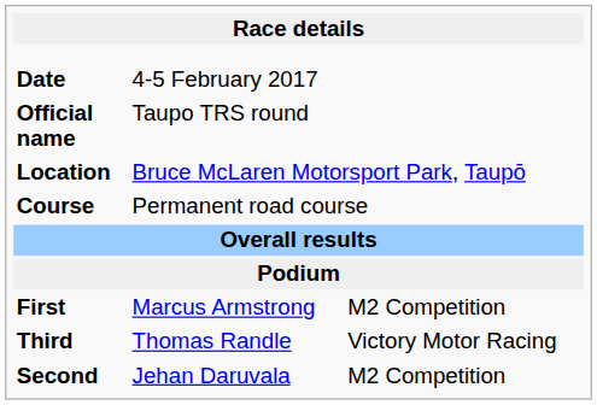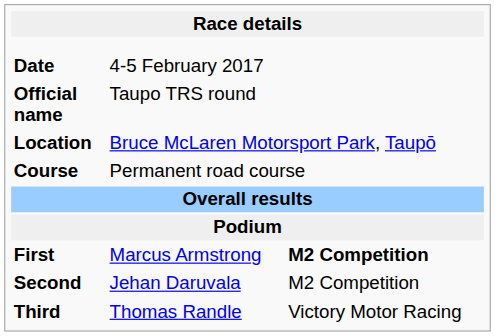First | column 3: normal -> bold
rows swapped: Second <-> Third
